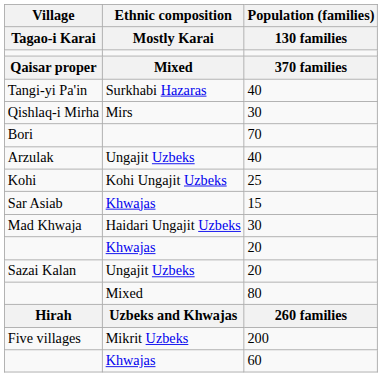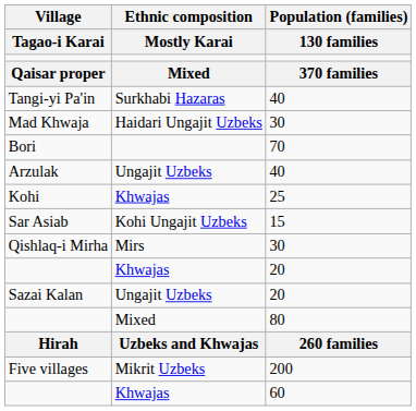rows swapped: Qishlaq-i Mirha <-> Mad Khwaja
Kohi | Ethnic composition / Mostly Karai: Kohi Ungajit Uzbeks -> Khwajas
Sar Asiab | Ethnic composition / Mostly Karai: Khwajas -> Kohi Ungajit Uzbeks
